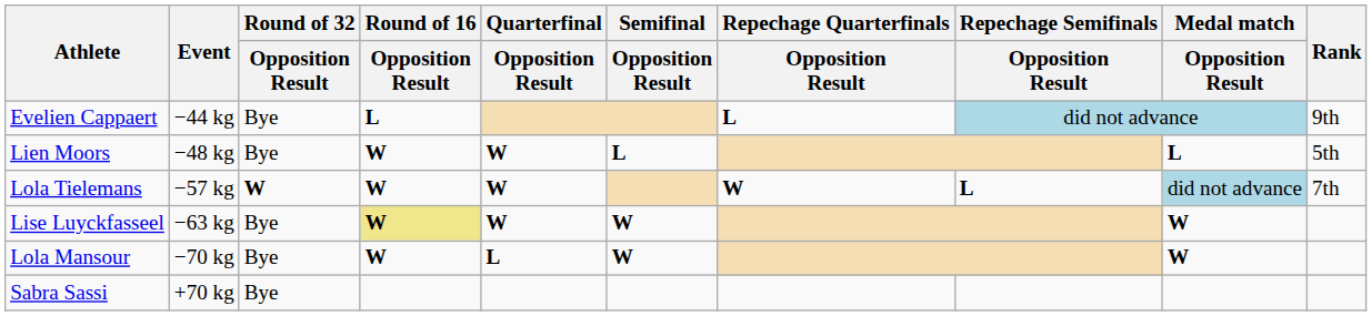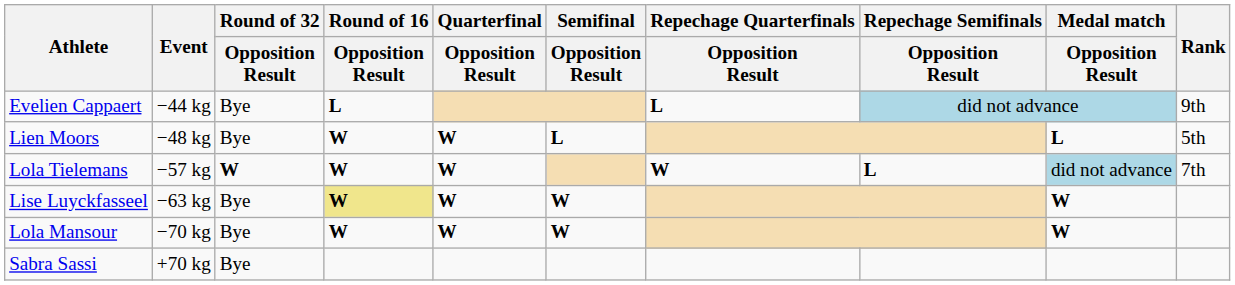Lola Mansour | Quarterfinal / Opposition Result: L -> W
